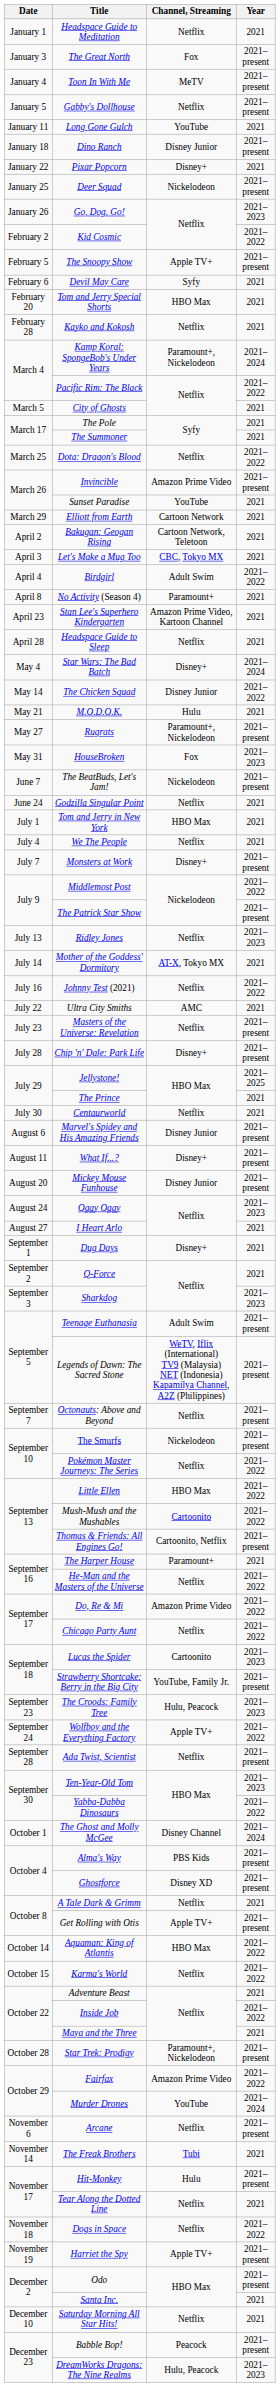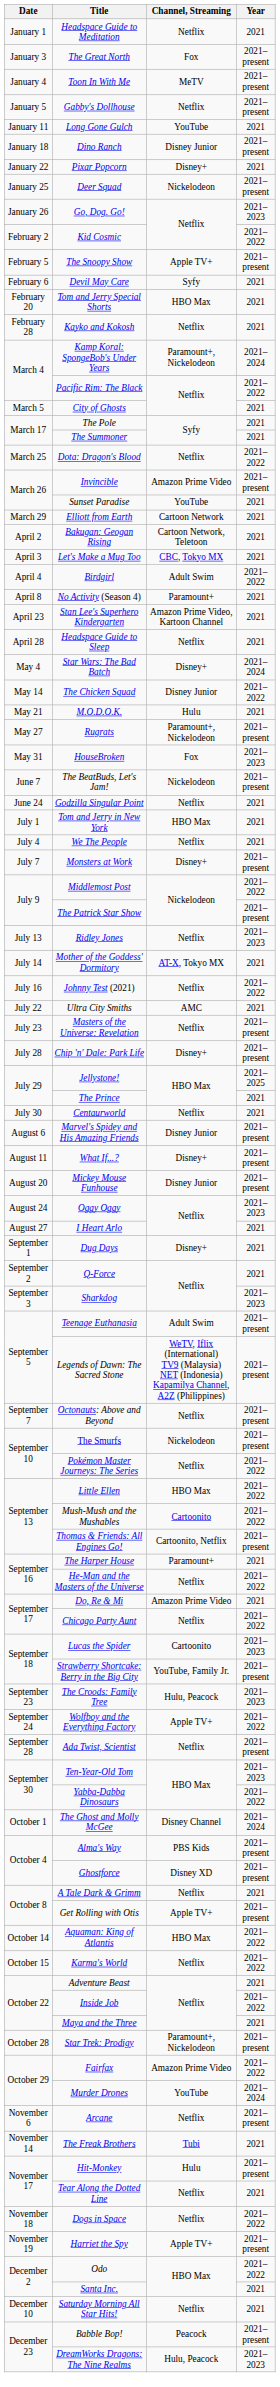Do, Re & Mi | Year: 2021–2022 -> 2021
Odo | Year: 2021–present -> 2021–2022
